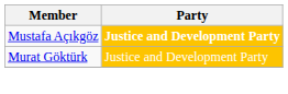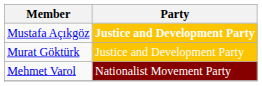+ row: Mehmet Varol | Nationalist Movement Party
